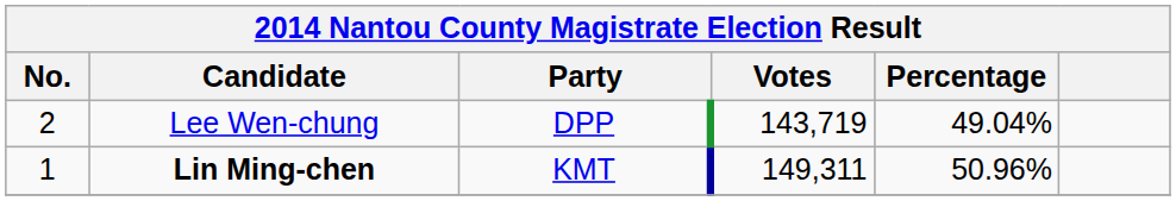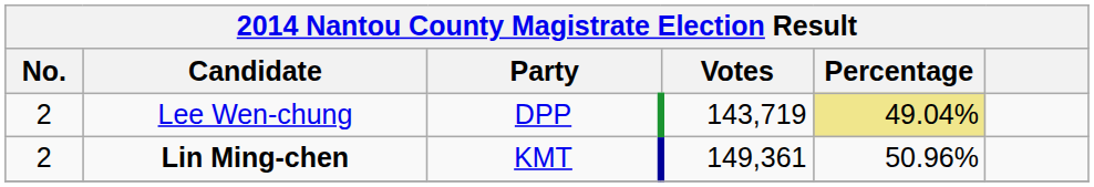Lee Wen-chung | Percentage: no background -> khaki background
Lin Ming-chen | No.: 1 -> 2
Lin Ming-chen | Votes: 149,311 -> 149,361
